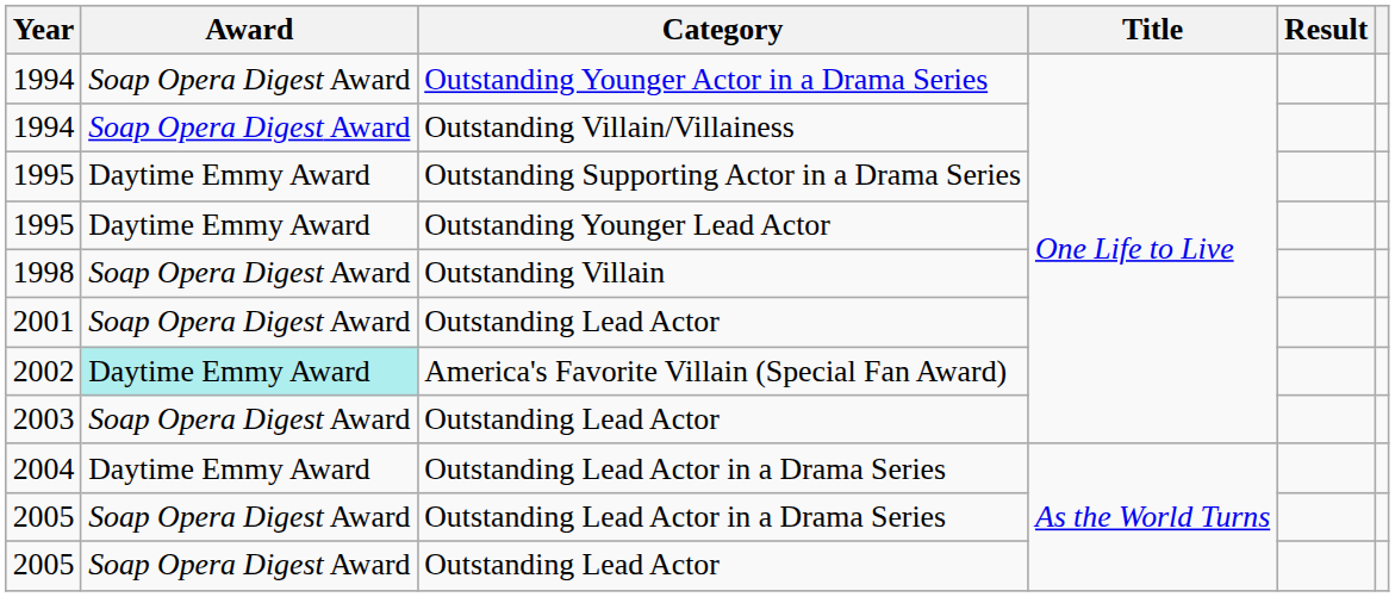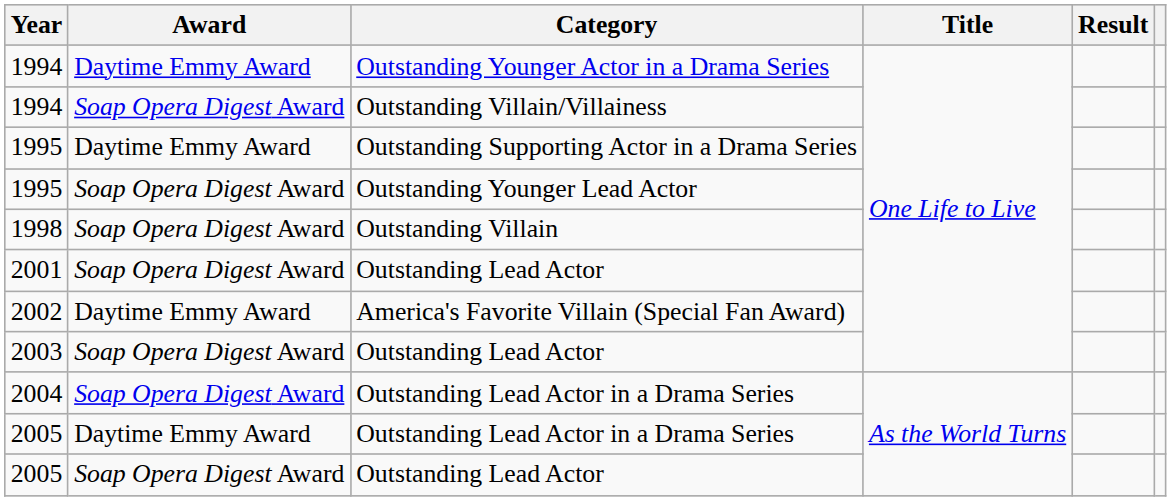1994 / Outstanding Younger Actor in a Drama Series | Award: Soap Opera Digest Award -> Daytime Emmy Award
1995 / Outstanding Younger Lead Actor | Award: Daytime Emmy Award -> Soap Opera Digest Award
2002 | Award: paleturquoise background -> no background
2004 | Award: Daytime Emmy Award -> Soap Opera Digest Award
2005 / Outstanding Lead Actor in a Drama Series | Award: Soap Opera Digest Award -> Daytime Emmy Award
